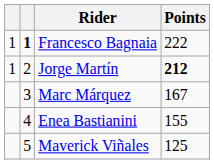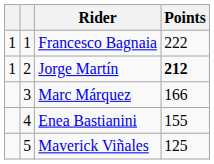Francesco Bagnaia | column 2: bold -> normal
Marc Márquez | Points: 167 -> 166
